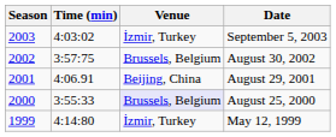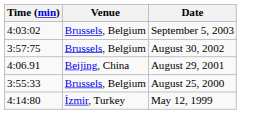- column: Season | 2003 | 2002 | 2001 | 2000 | 1999
September 5, 2003 | Venue: İzmir, Turkey -> Brussels, Belgium
August 25, 2000 | Venue: lavender background -> no background
